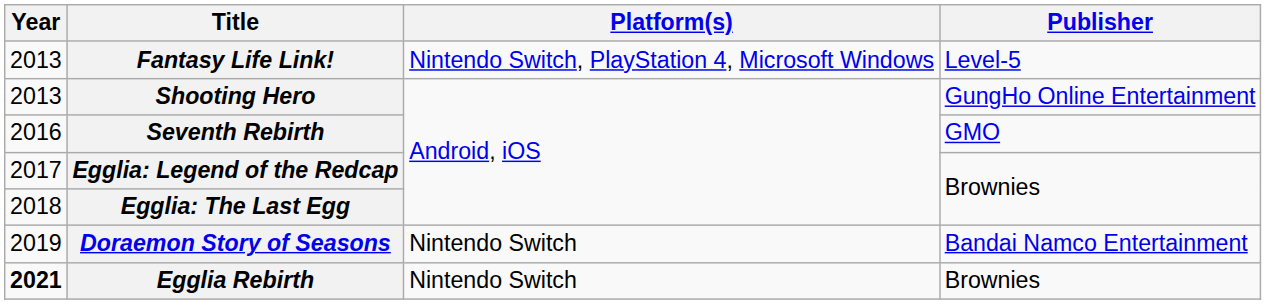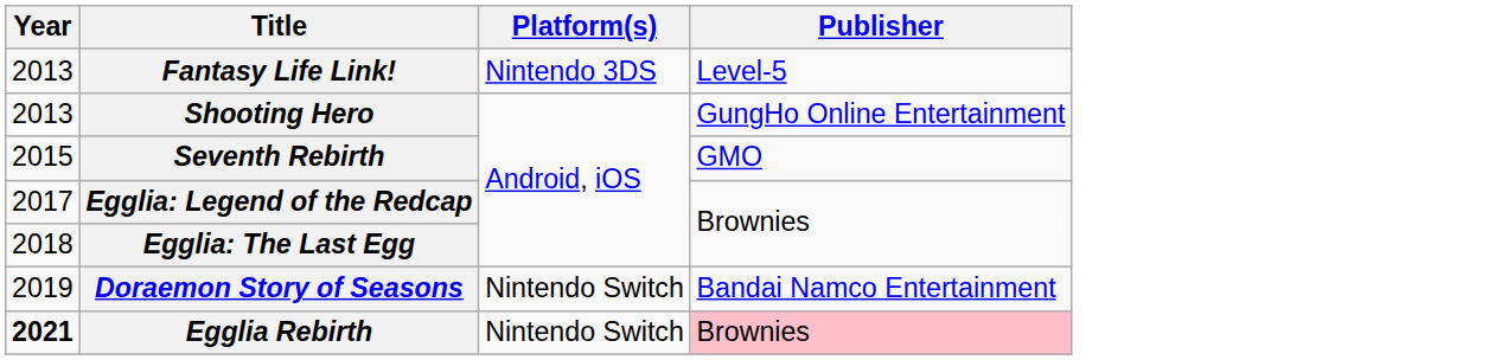Fantasy Life Link! | Platform(s): Nintendo Switch, PlayStation 4, Microsoft Windows -> Nintendo 3DS
Seventh Rebirth | Year: 2016 -> 2015
Egglia Rebirth | Publisher: no background -> pink background
